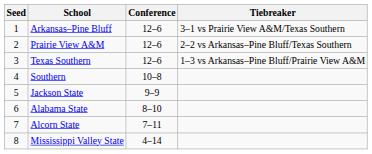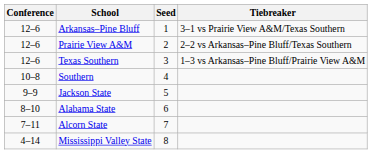columns swapped: Seed <-> Conference
